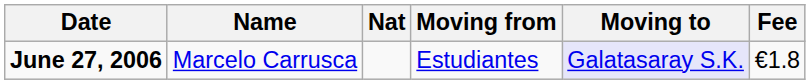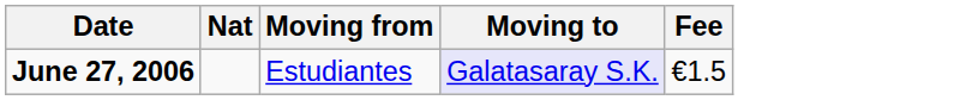- column: Name | Marcelo Carrusca
June 27, 2006 | Fee: €1.8 -> €1.5
